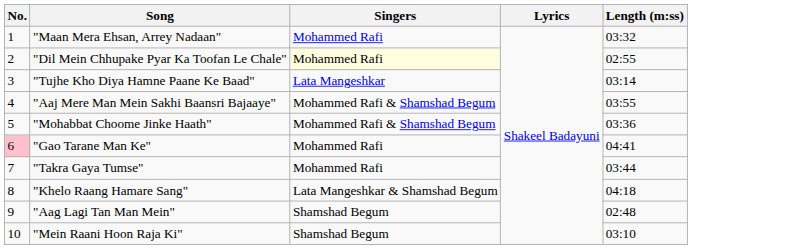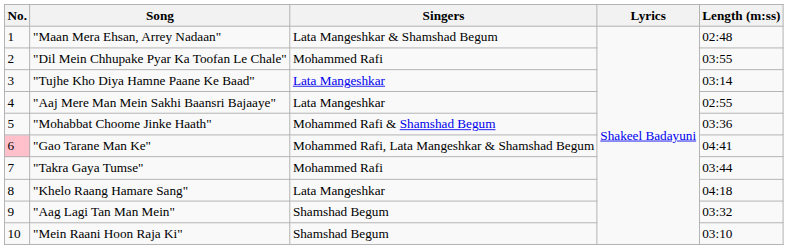"Maan Mera Ehsan, Arrey Nadaan" | Singers: Mohammed Rafi -> Lata Mangeshkar & Shamshad Begum
"Maan Mera Ehsan, Arrey Nadaan" | Length (m:ss): 03:32 -> 02:48
"Dil Mein Chhupake Pyar Ka Toofan Le Chale" | Singers: lightyellow background -> no background
"Dil Mein Chhupake Pyar Ka Toofan Le Chale" | Length (m:ss): 02:55 -> 03:55
"Aaj Mere Man Mein Sakhi Baansri Bajaaye" | Singers: Mohammed Rafi & Shamshad Begum -> Lata Mangeshkar
"Aaj Mere Man Mein Sakhi Baansri Bajaaye" | Length (m:ss): 03:55 -> 02:55
"Gao Tarane Man Ke" | Singers: Mohammed Rafi -> Mohammed Rafi, Lata Mangeshkar & Shamshad Begum
"Khelo Raang Hamare Sang" | Singers: Lata Mangeshkar & Shamshad Begum -> Lata Mangeshkar
"Aag Lagi Tan Man Mein" | Length (m:ss): 02:48 -> 03:32
